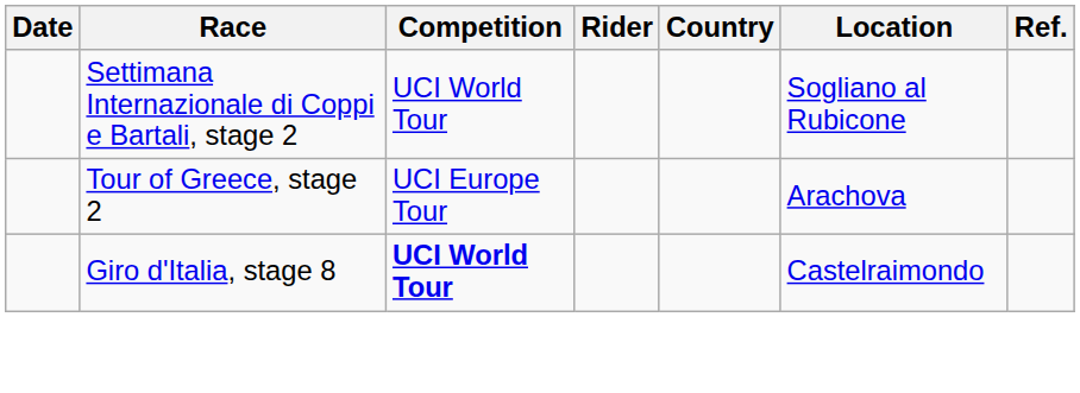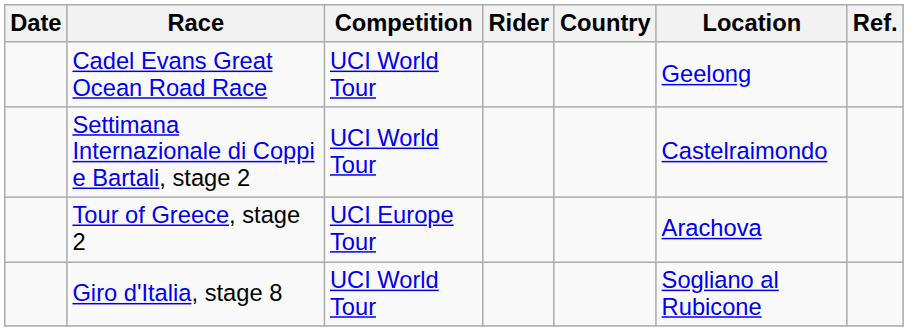+ row: Cadel Evans Great Ocean Road Race | UCI World Tour | Geelong
Settimana Internazionale di Coppi e Bartali, stage 2 | Location: Sogliano al Rubicone -> Castelraimondo
Giro d'Italia, stage 8 | Competition: bold -> normal
Giro d'Italia, stage 8 | Location: Castelraimondo -> Sogliano al Rubicone
